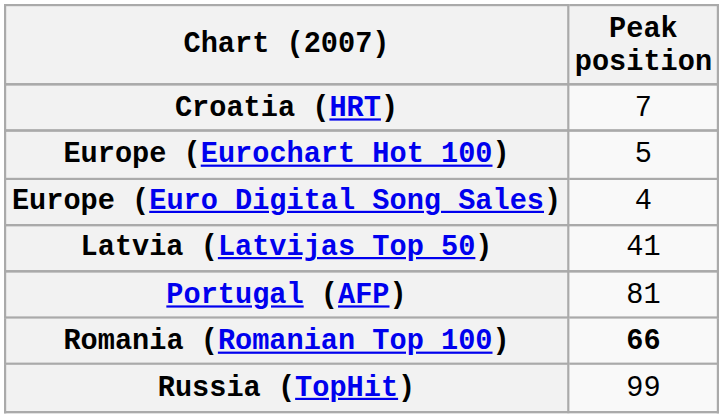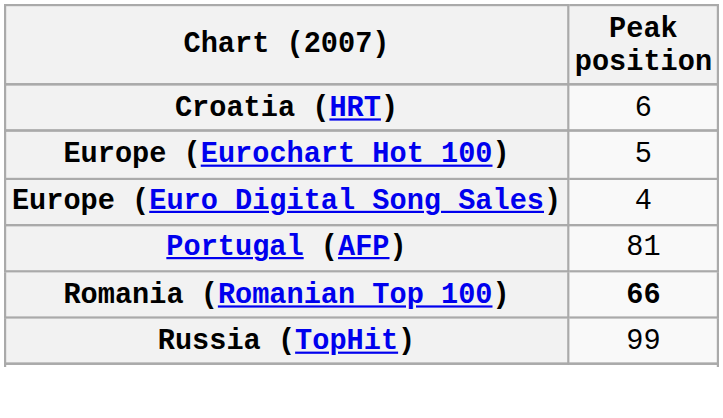Croatia (HRT) | Peak position: 7 -> 6
- row: Latvia (Latvijas Top 50) | 41
